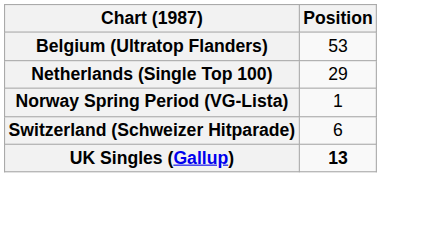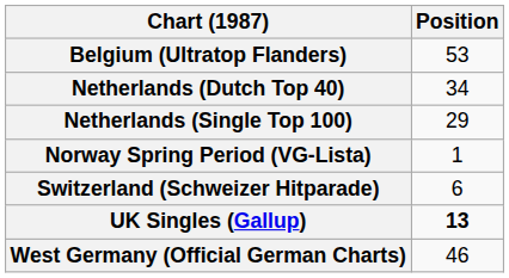+ row: Netherlands (Dutch Top 40) | 34
+ row: West Germany (Official German Charts) | 46
